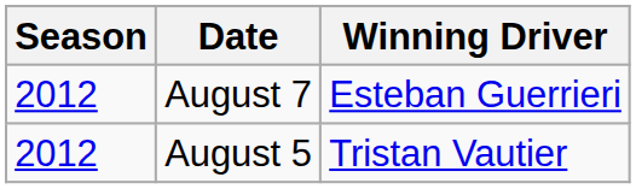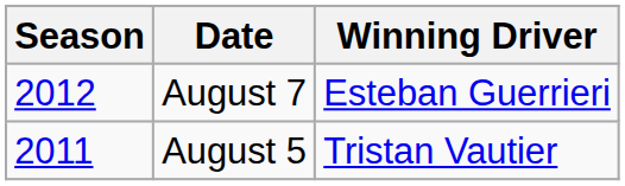August 5 | Season: 2012 -> 2011
